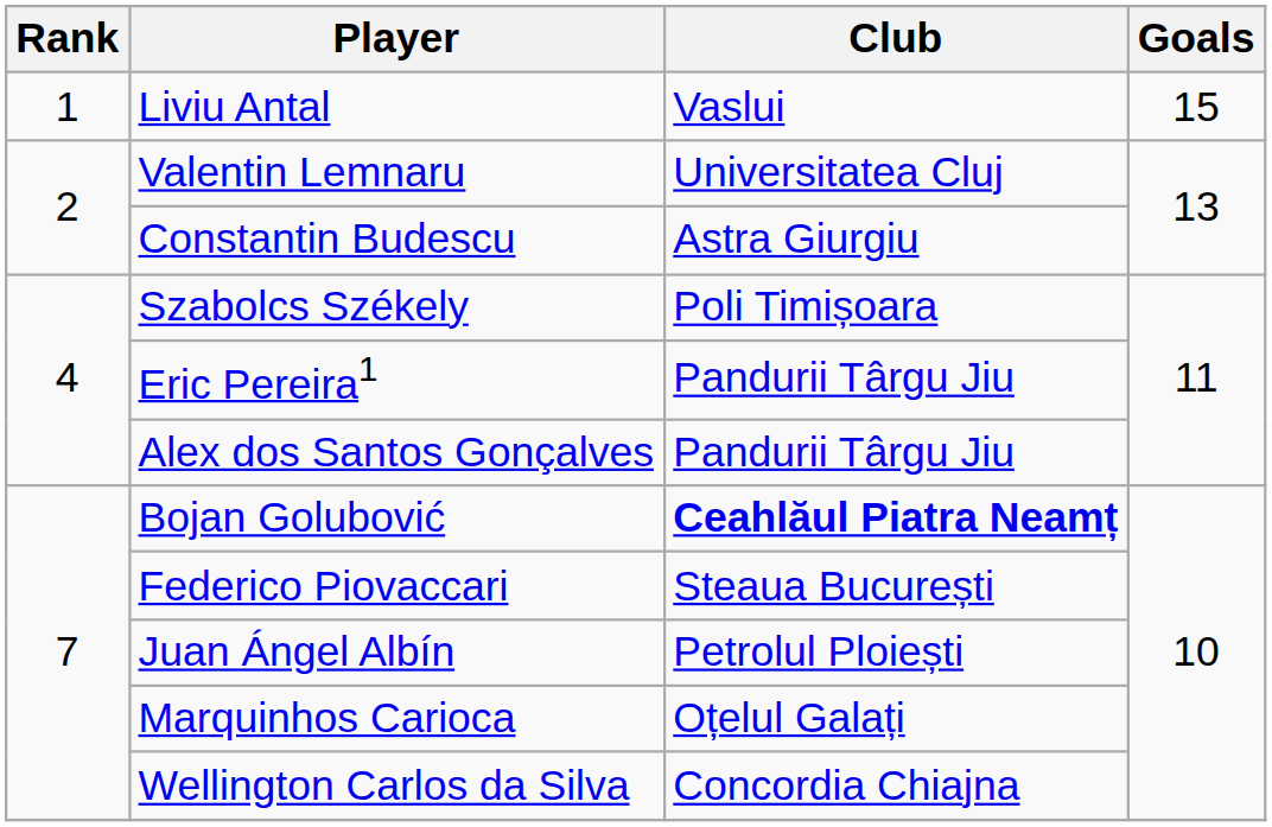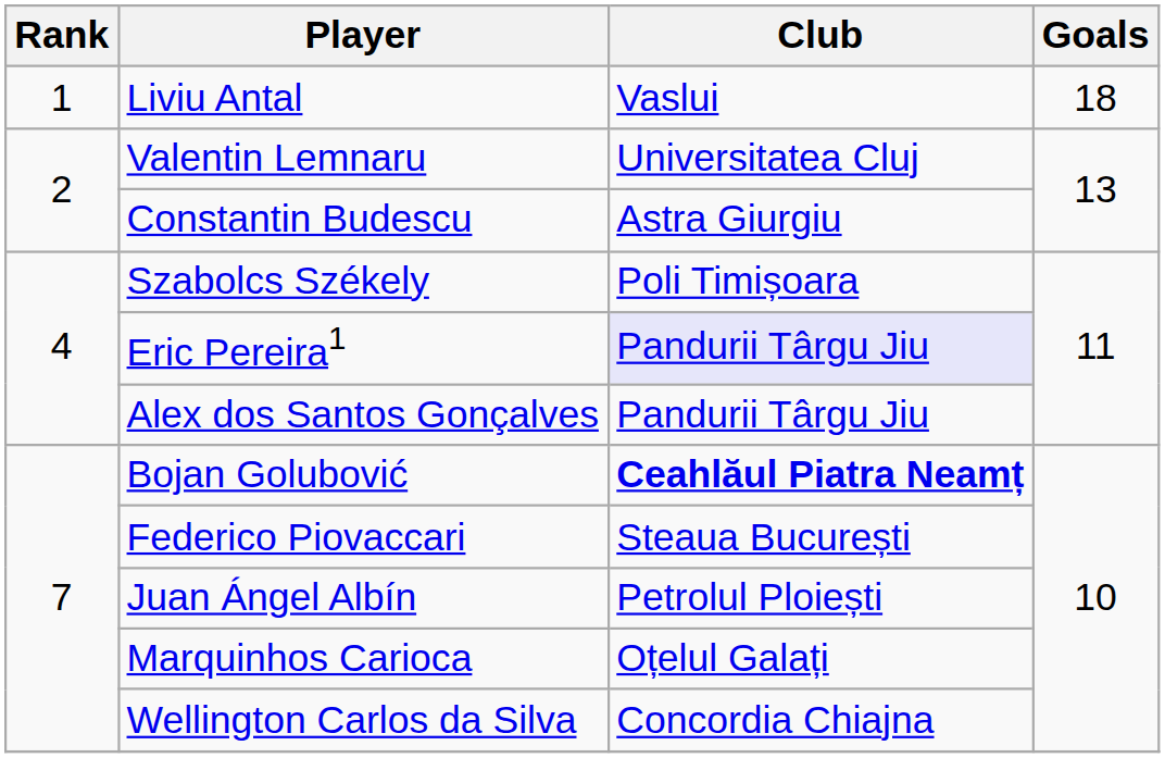Liviu Antal | Goals: 15 -> 18
Eric Pereira1 | Club: no background -> lavender background
